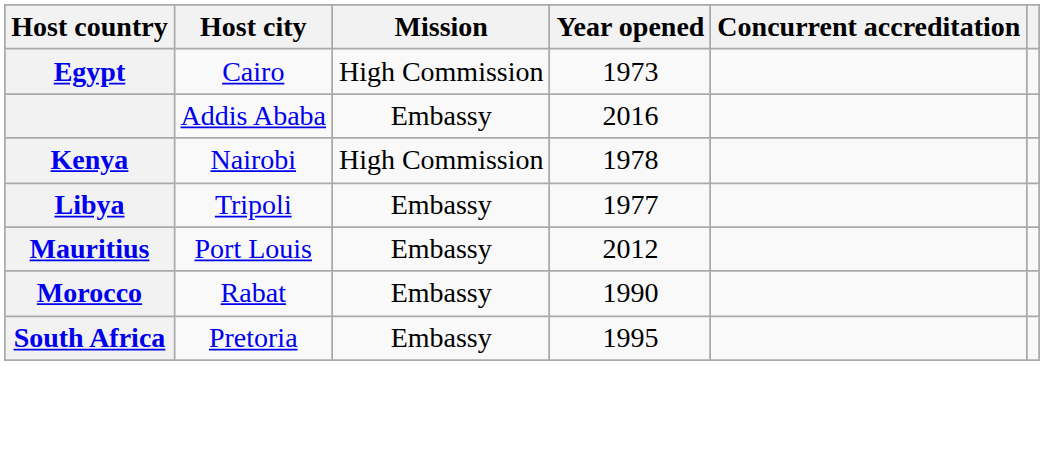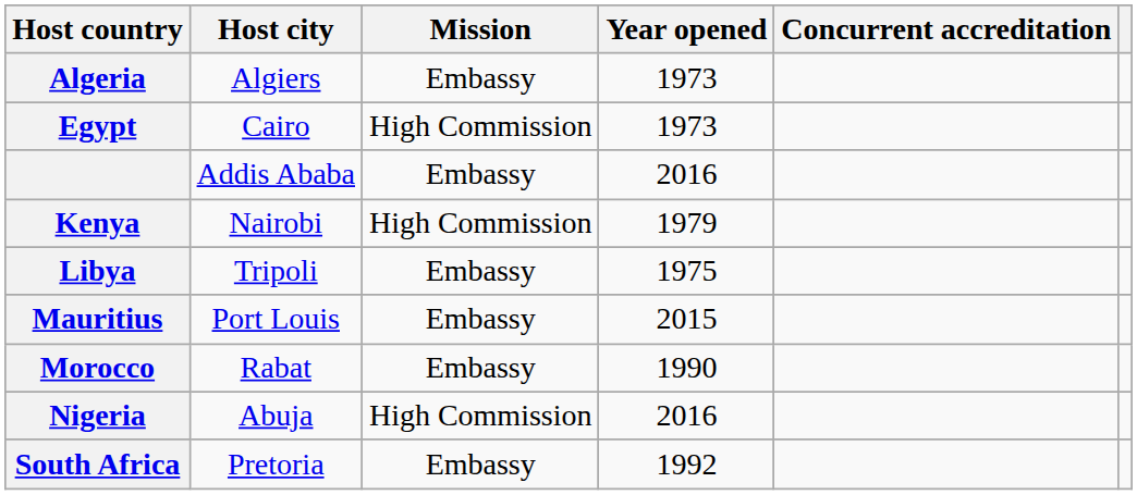+ row: Algeria | Algiers | Embassy | 1973
Kenya | Year opened: 1978 -> 1979
Libya | Year opened: 1977 -> 1975
Mauritius | Year opened: 2012 -> 2015
+ row: Nigeria | Abuja | High Commission | 2016
South Africa | Year opened: 1995 -> 1992
